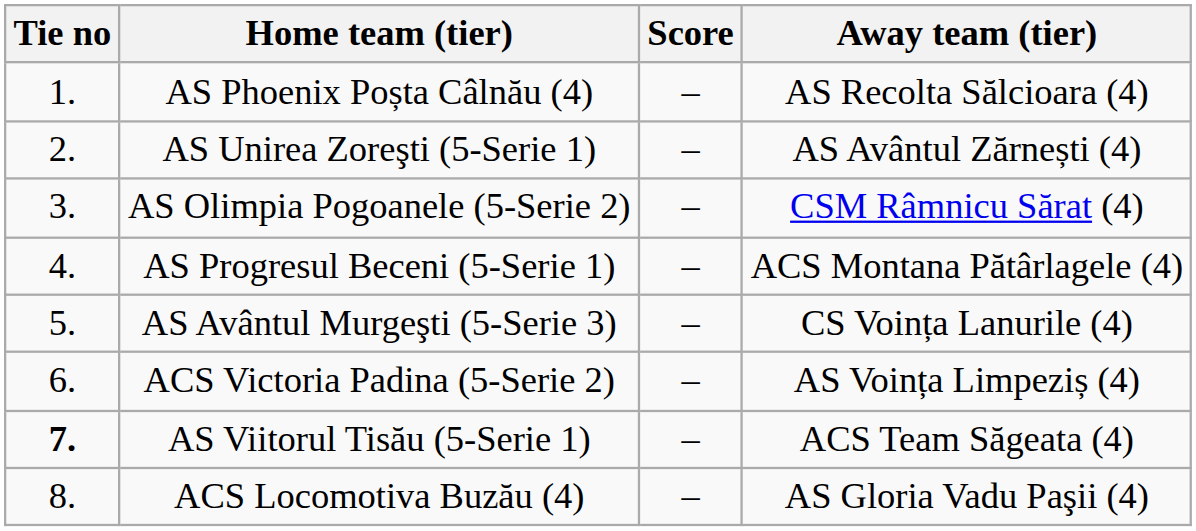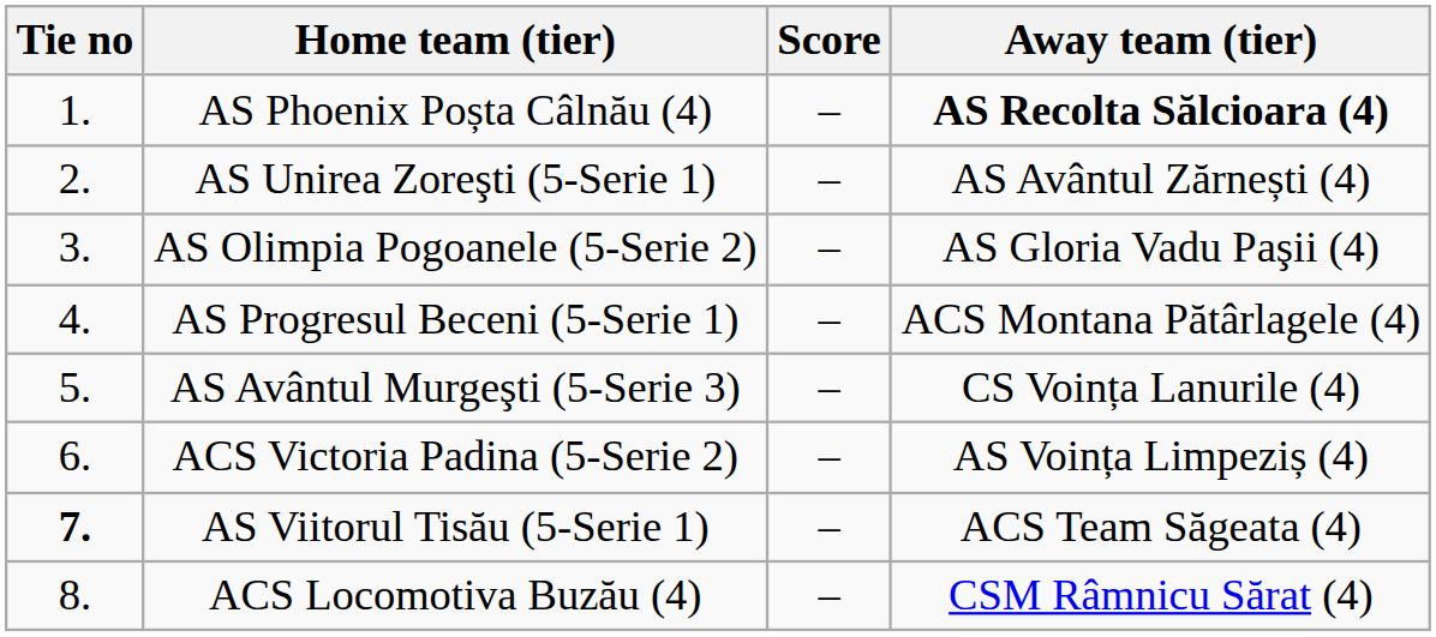AS Phoenix Poșta Câlnău (4) | Away team (tier): normal -> bold
AS Olimpia Pogoanele (5-Serie 2) | Away team (tier): CSM Râmnicu Sărat (4) -> AS Gloria Vadu Paşii (4)
ACS Locomotiva Buzău (4) | Away team (tier): AS Gloria Vadu Paşii (4) -> CSM Râmnicu Sărat (4)
